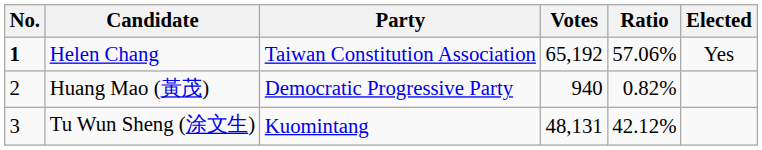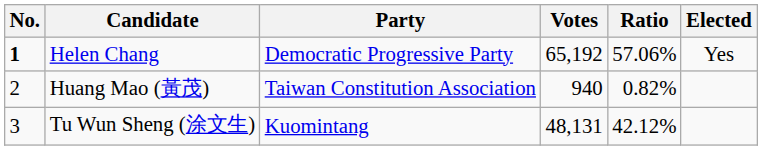Helen Chang | Party: Taiwan Constitution Association -> Democratic Progressive Party
Huang Mao (黃茂) | Party: Democratic Progressive Party -> Taiwan Constitution Association
